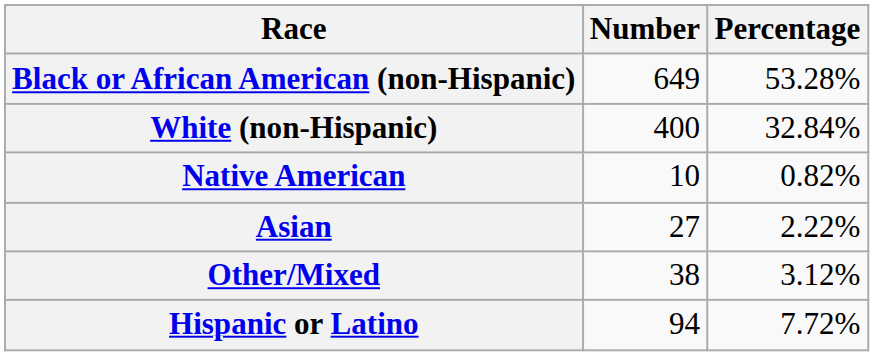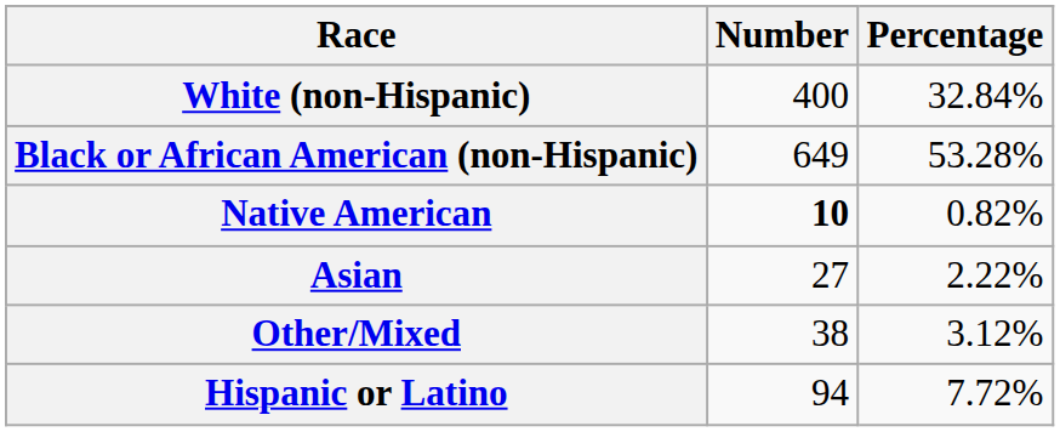rows swapped: White (non-Hispanic) <-> Black or African American (non-Hispanic)
Native American | Number: normal -> bold
